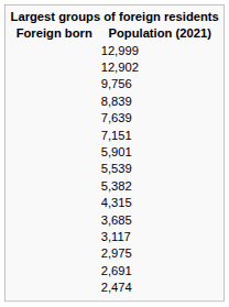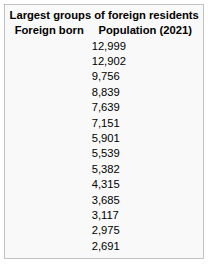- row: 2,474
